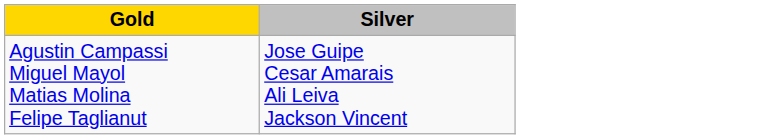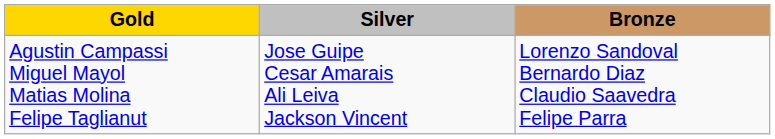+ column: Bronze | Lorenzo Sandoval Bernardo Diaz Claudio Saavedra Felipe Parra
